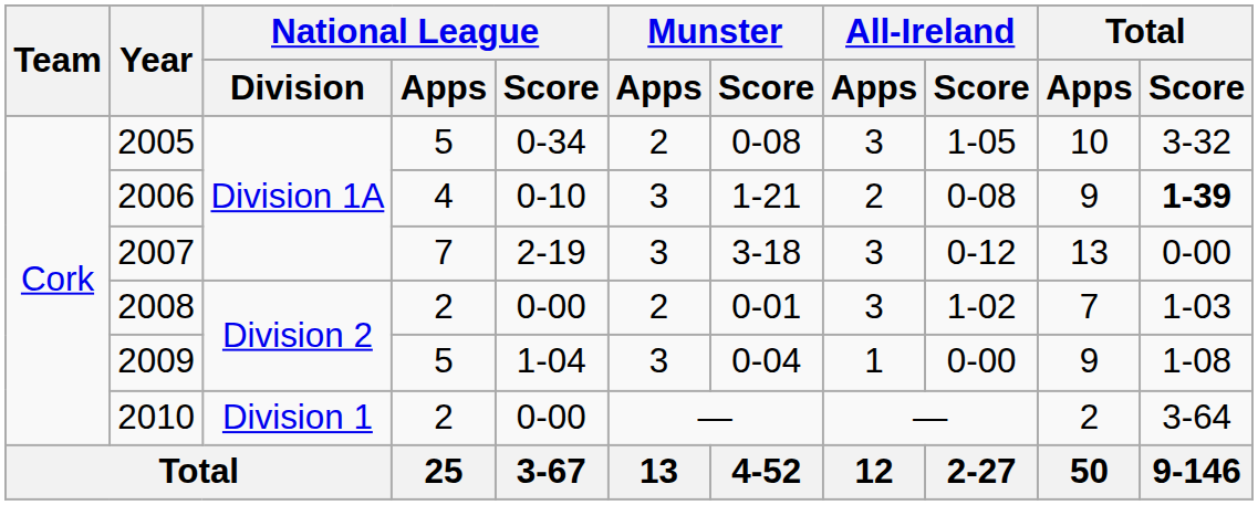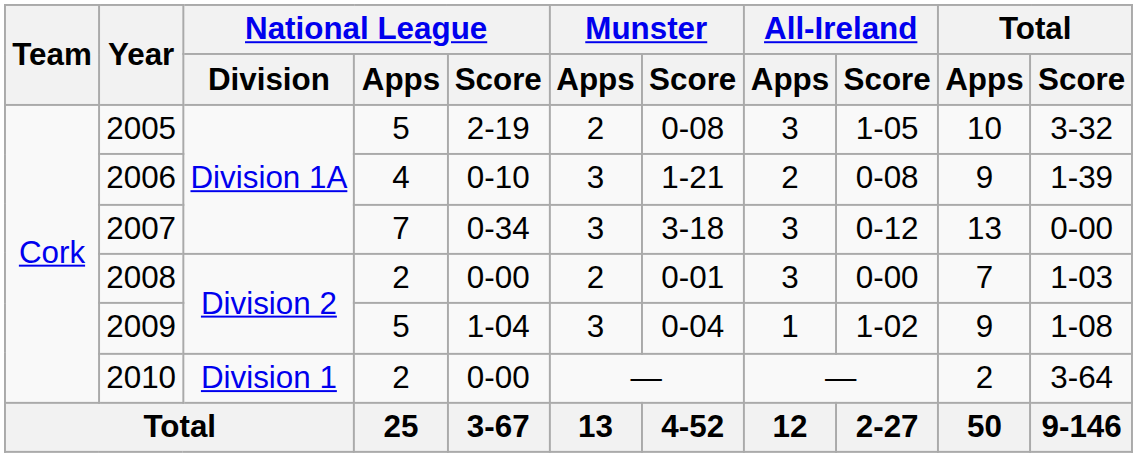2005 | National League / Score: 0-34 -> 2-19
2006 | Total / Score: bold -> normal
2007 | National League / Score: 2-19 -> 0-34
2008 | All-Ireland / Score: 1-02 -> 0-00
2009 | All-Ireland / Score: 0-00 -> 1-02
